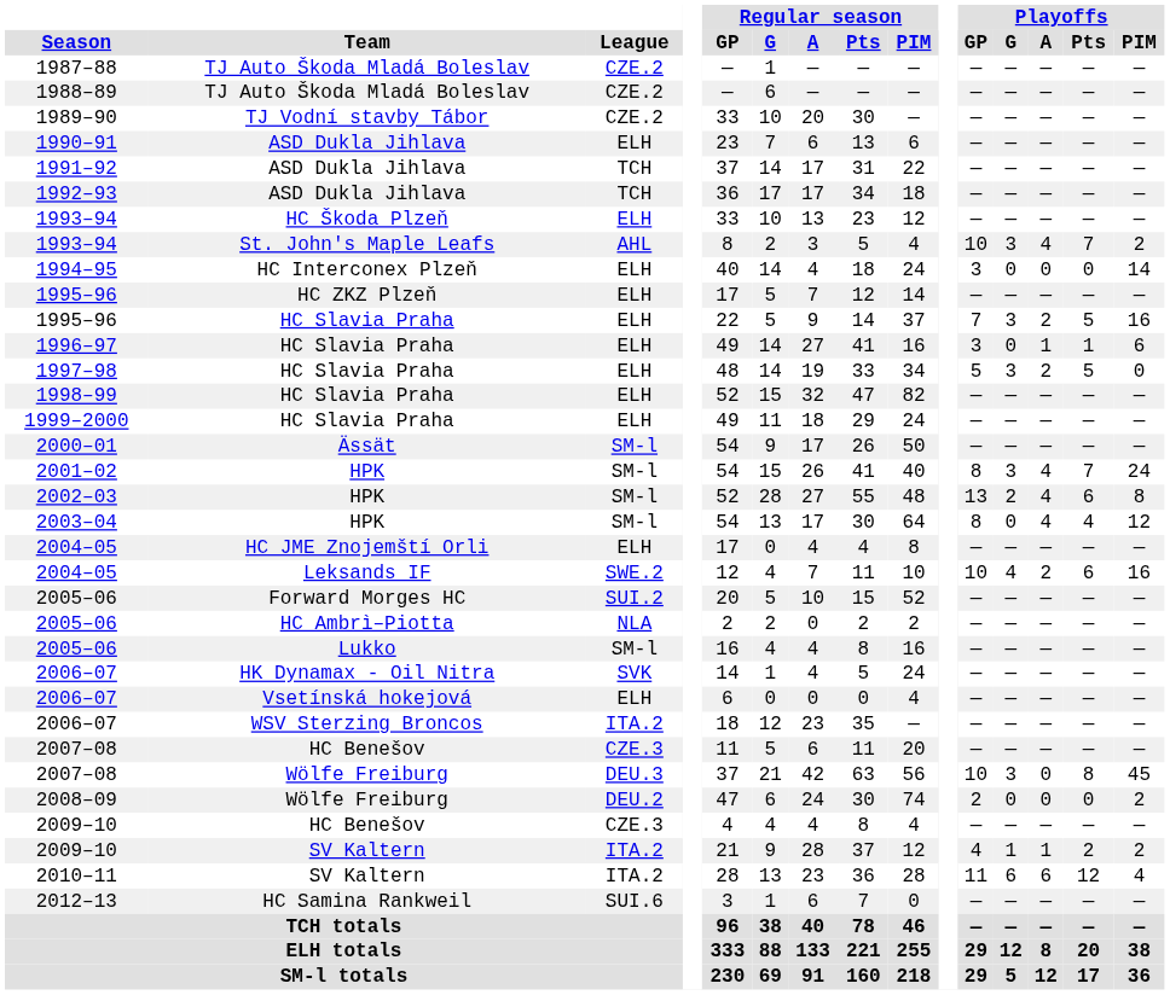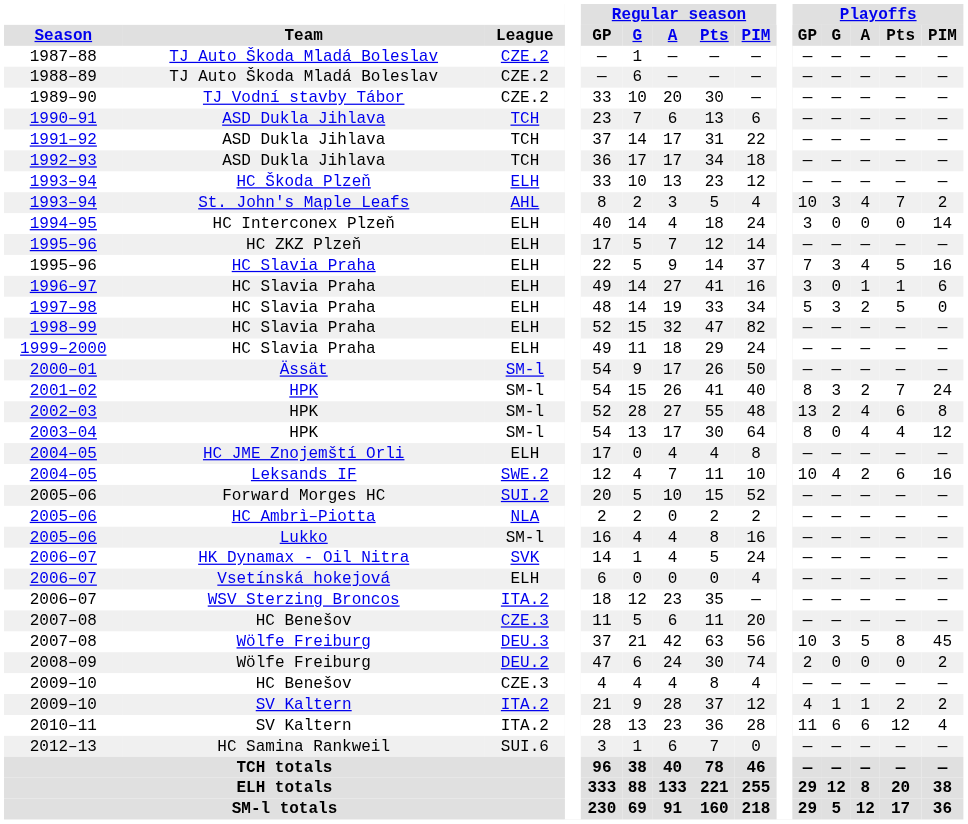1990–91 | League: ELH -> TCH
1995–96 / HC Slavia Praha | Playoffs / A: 2 -> 4
2001–02 | Playoffs / A: 4 -> 2
2007–08 / Wölfe Freiburg | Playoffs / A: 0 -> 5
